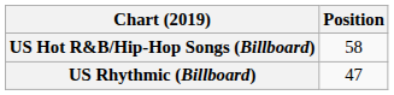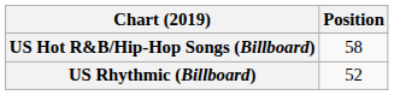US Rhythmic (Billboard) | Position: 47 -> 52
